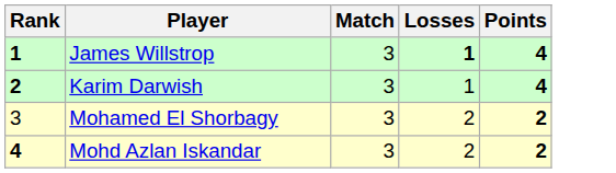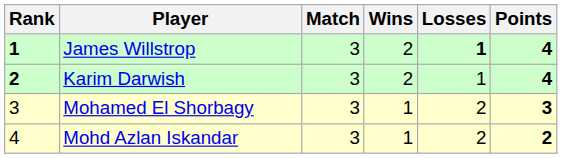+ column: Wins | 2 | 2 | 1 | 1
Mohamed El Shorbagy | Points: 2 -> 3
Mohd Azlan Iskandar | Rank: bold -> normal
